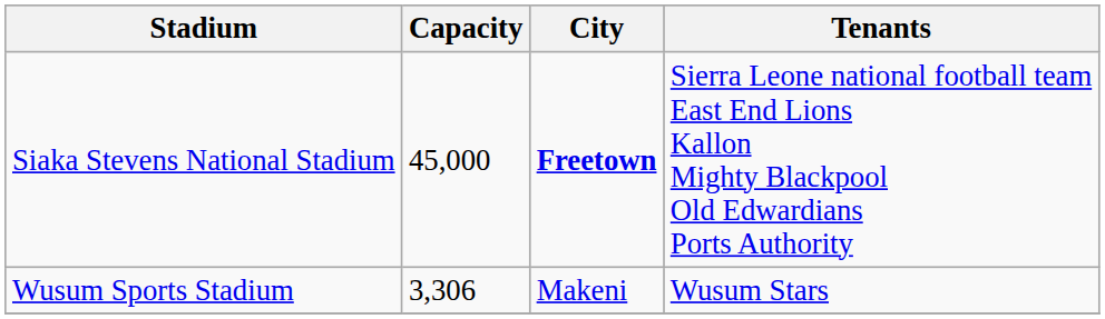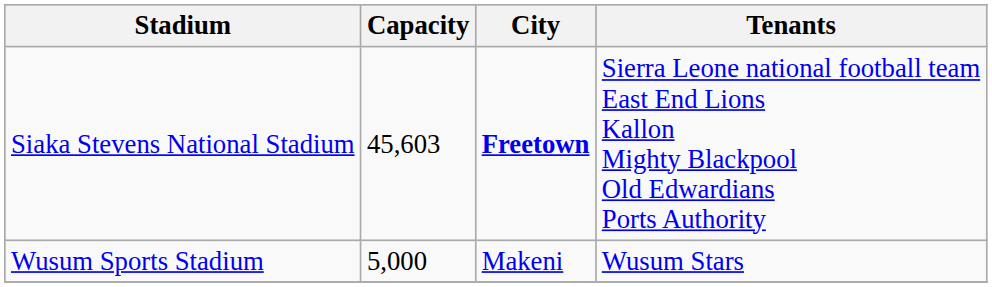Siaka Stevens National Stadium | Capacity: 45,000 -> 45,603
Wusum Sports Stadium | Capacity: 3,306 -> 5,000
